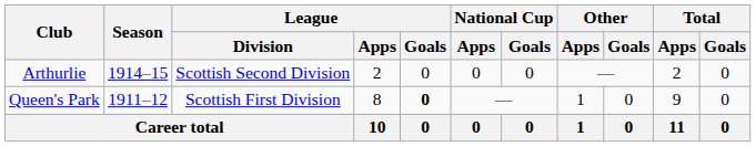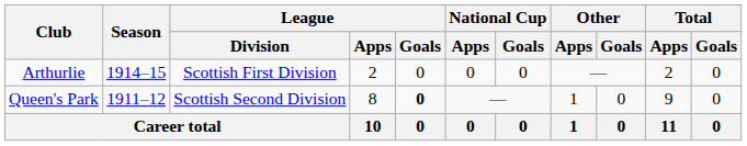Arthurlie | League / Division: Scottish Second Division -> Scottish First Division
Queen's Park | League / Division: Scottish First Division -> Scottish Second Division
